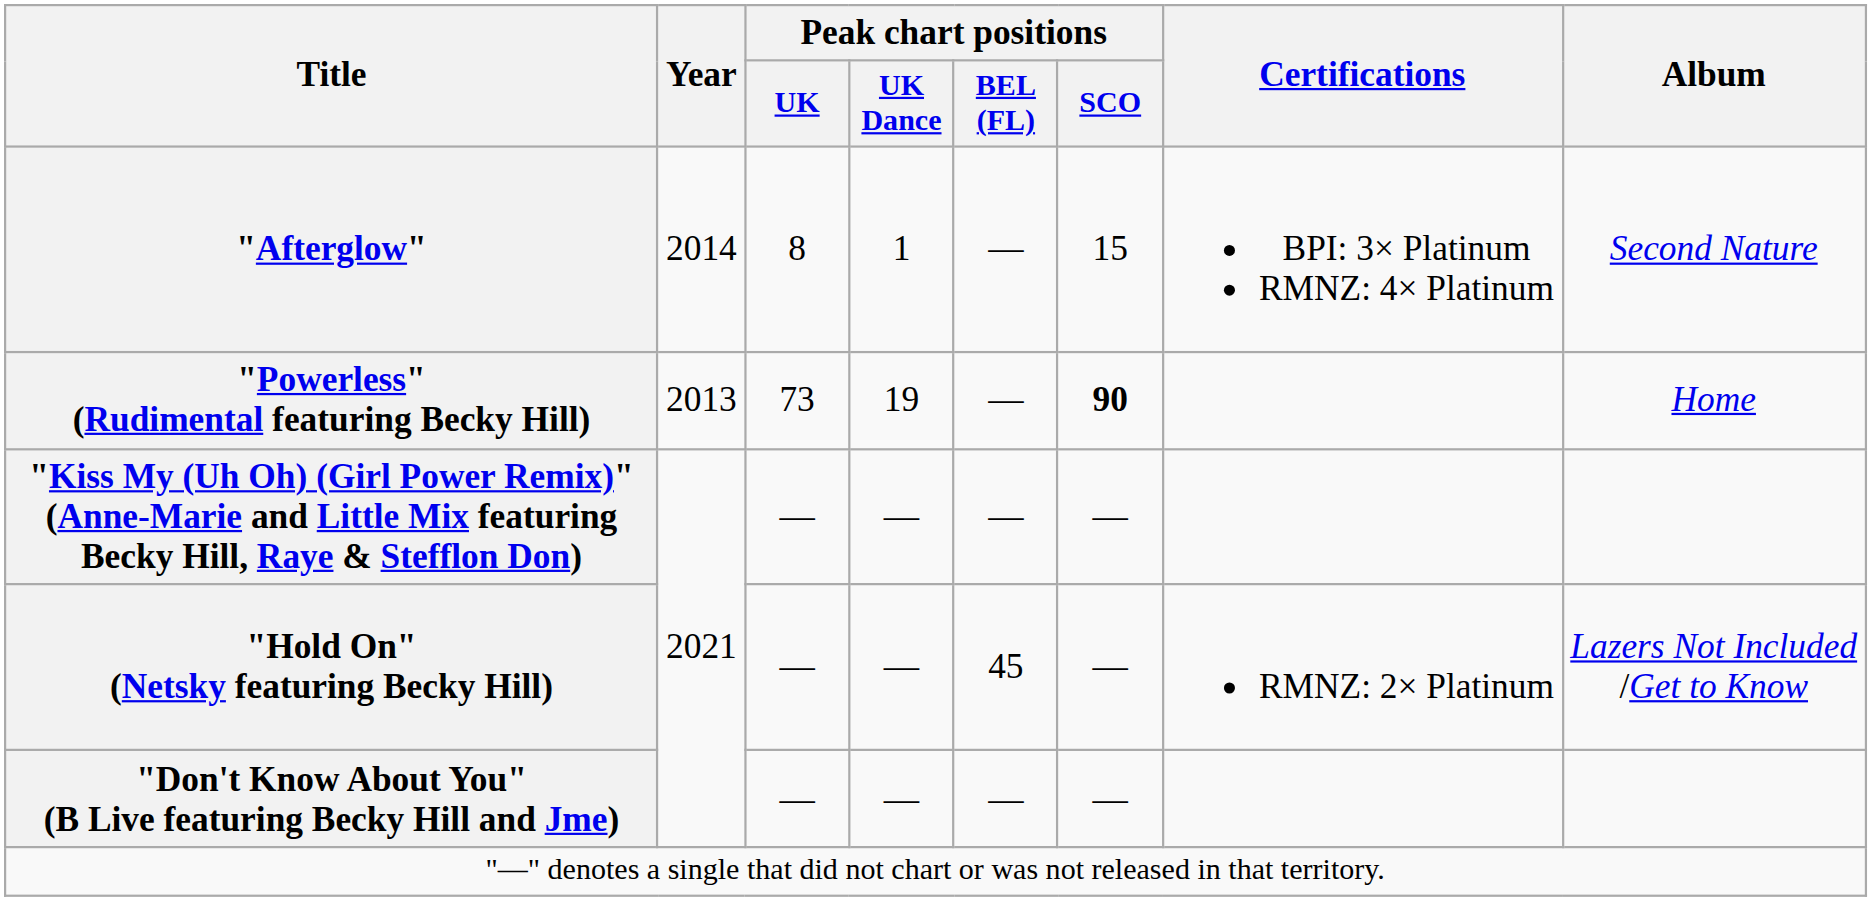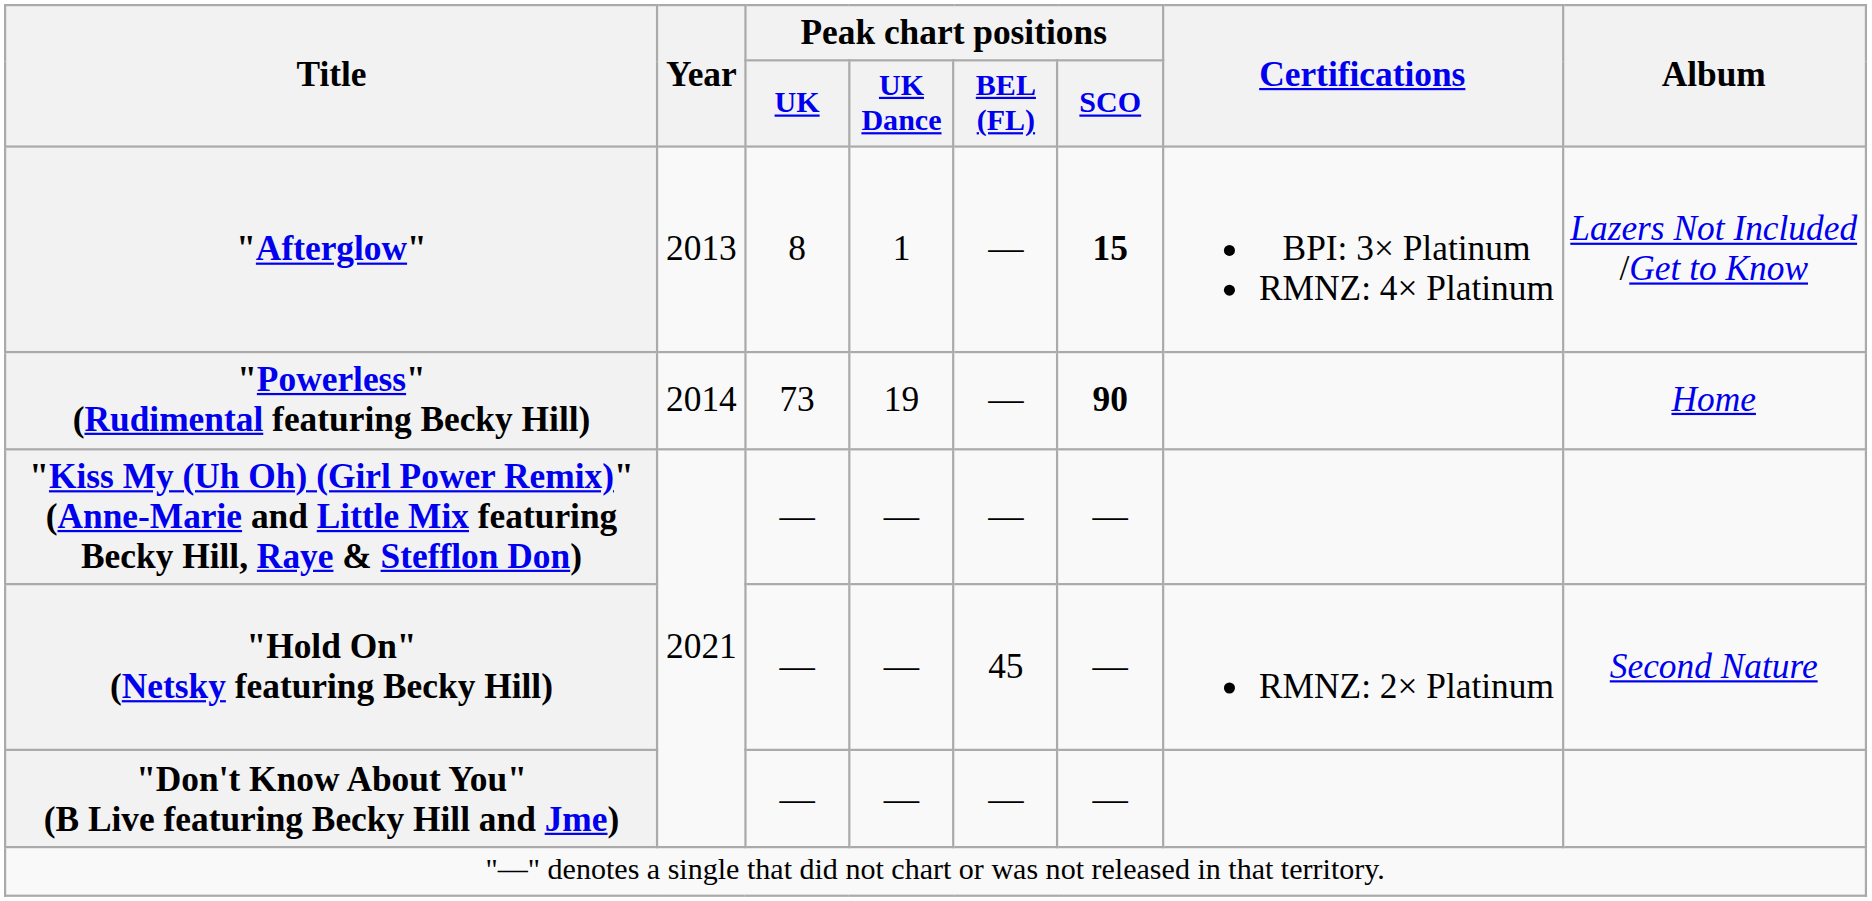"Afterglow" | Year: 2014 -> 2013
"Afterglow" | Peak chart positions / SCO: normal -> bold
"Afterglow" | Album: Second Nature -> Lazers Not Included /Get to Know
"Powerless" (Rudimental featuring Becky Hill) | Year: 2013 -> 2014
"Hold On" (Netsky featuring Becky Hill) | Album: Lazers Not Included /Get to Know -> Second Nature
